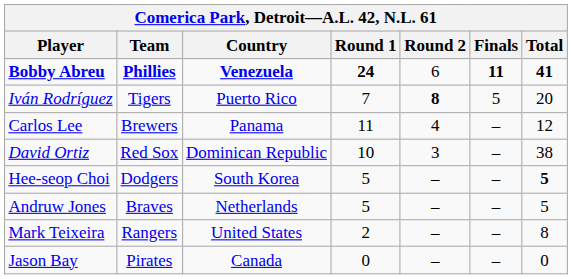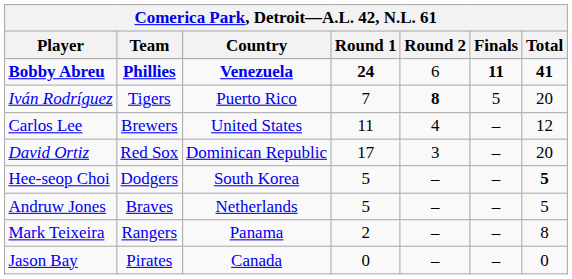Carlos Lee | Country: Panama -> United States
David Ortiz | Round 1: 10 -> 17
David Ortiz | Total: 38 -> 20
Mark Teixeira | Country: United States -> Panama
